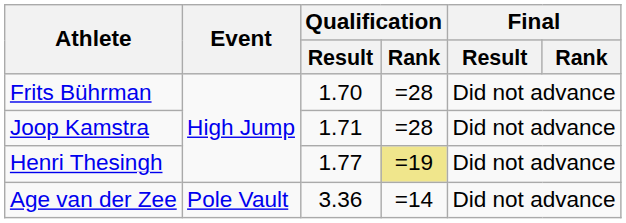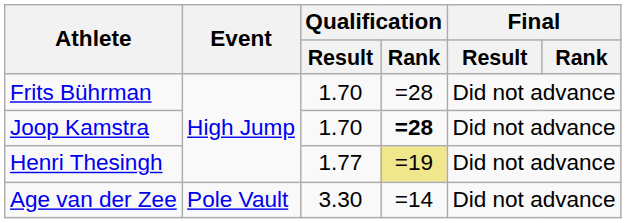Joop Kamstra | Qualification / Result: 1.71 -> 1.70
Joop Kamstra | Qualification / Rank: normal -> bold
Age van der Zee | Qualification / Result: 3.36 -> 3.30
